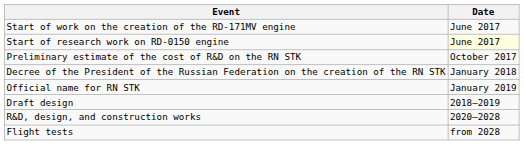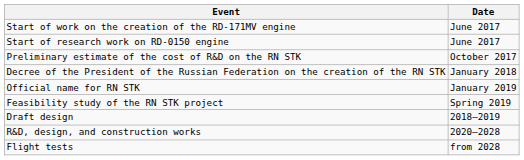Start of research work on RD-0150 engine | Date: lightyellow background -> no background
+ row: Feasibility study of the RN STK project | Spring 2019
